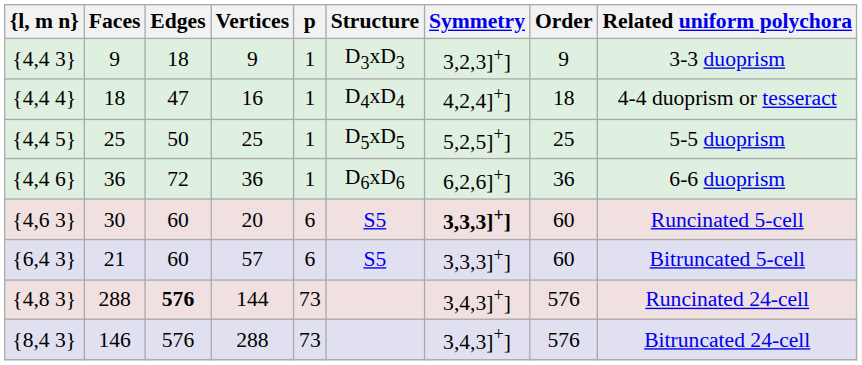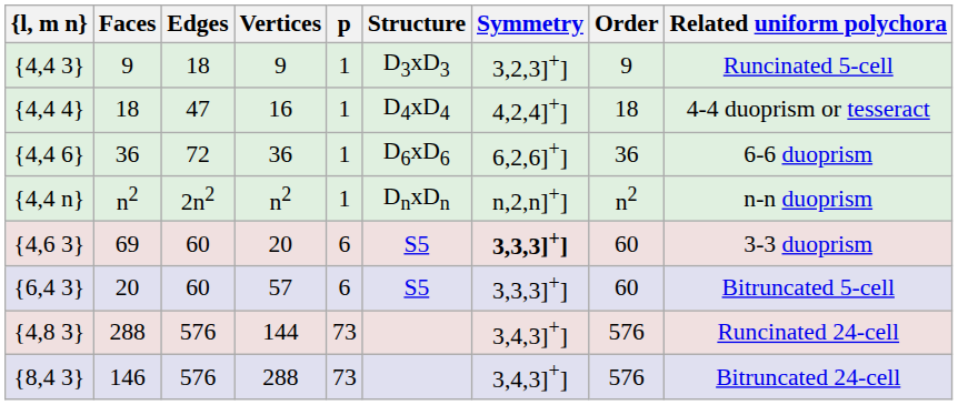{4,4 3} | Related uniform polychora: 3-3 duoprism -> Runcinated 5-cell
- row: {4,4 5} | 25 | 50 | 25 | 1 | D5xD5 | 5,2,5]+] | 25 | 5-5 duoprism
+ row: {4,4 n} | n2 | 2n2 | n2 | 1 | DnxDn | n,2,n]+] | n2 | n-n duoprism
{4,6 3} | Faces: 30 -> 69
{4,6 3} | Related uniform polychora: Runcinated 5-cell -> 3-3 duoprism
{6,4 3} | Faces: 21 -> 20
{4,8 3} | Edges: bold -> normal
